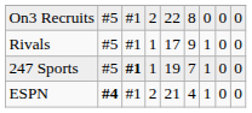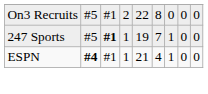- row: Rivals | #5 | #1 | 1 | 17 | 9 | 1 | 0 | 0
ESPN | column 4: 2 -> 1
